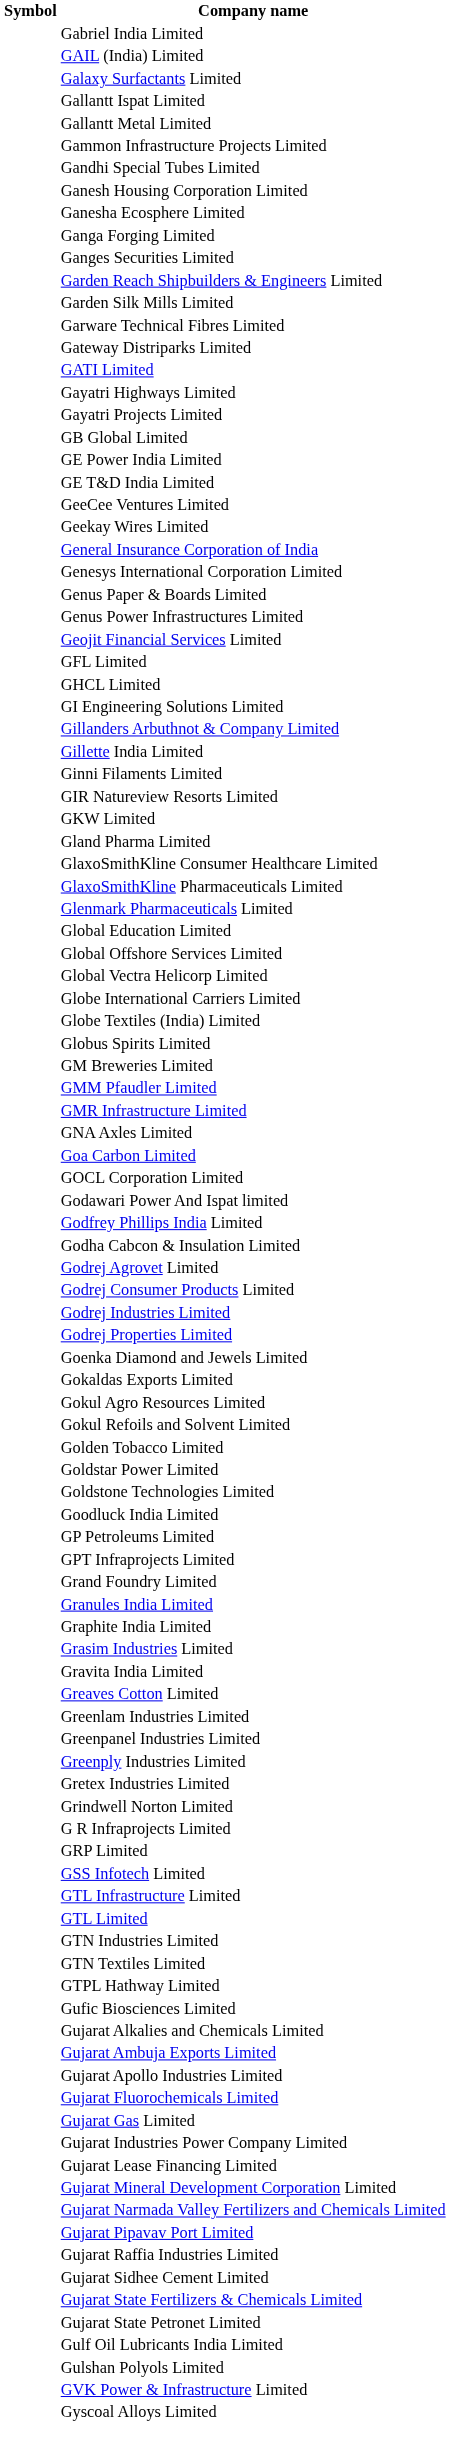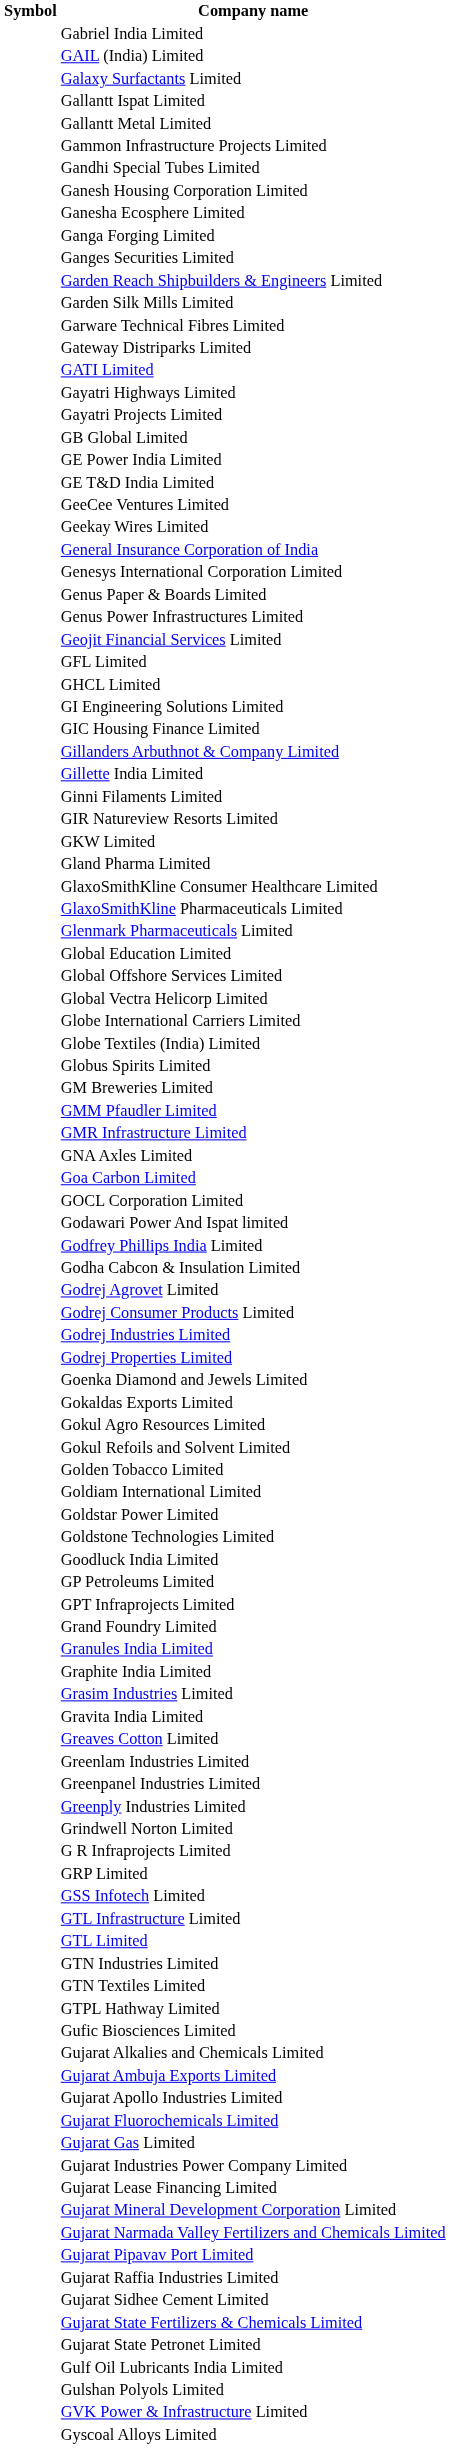+ row: GIC Housing Finance Limited
+ row: Goldiam International Limited
- row: Gretex Industries Limited
